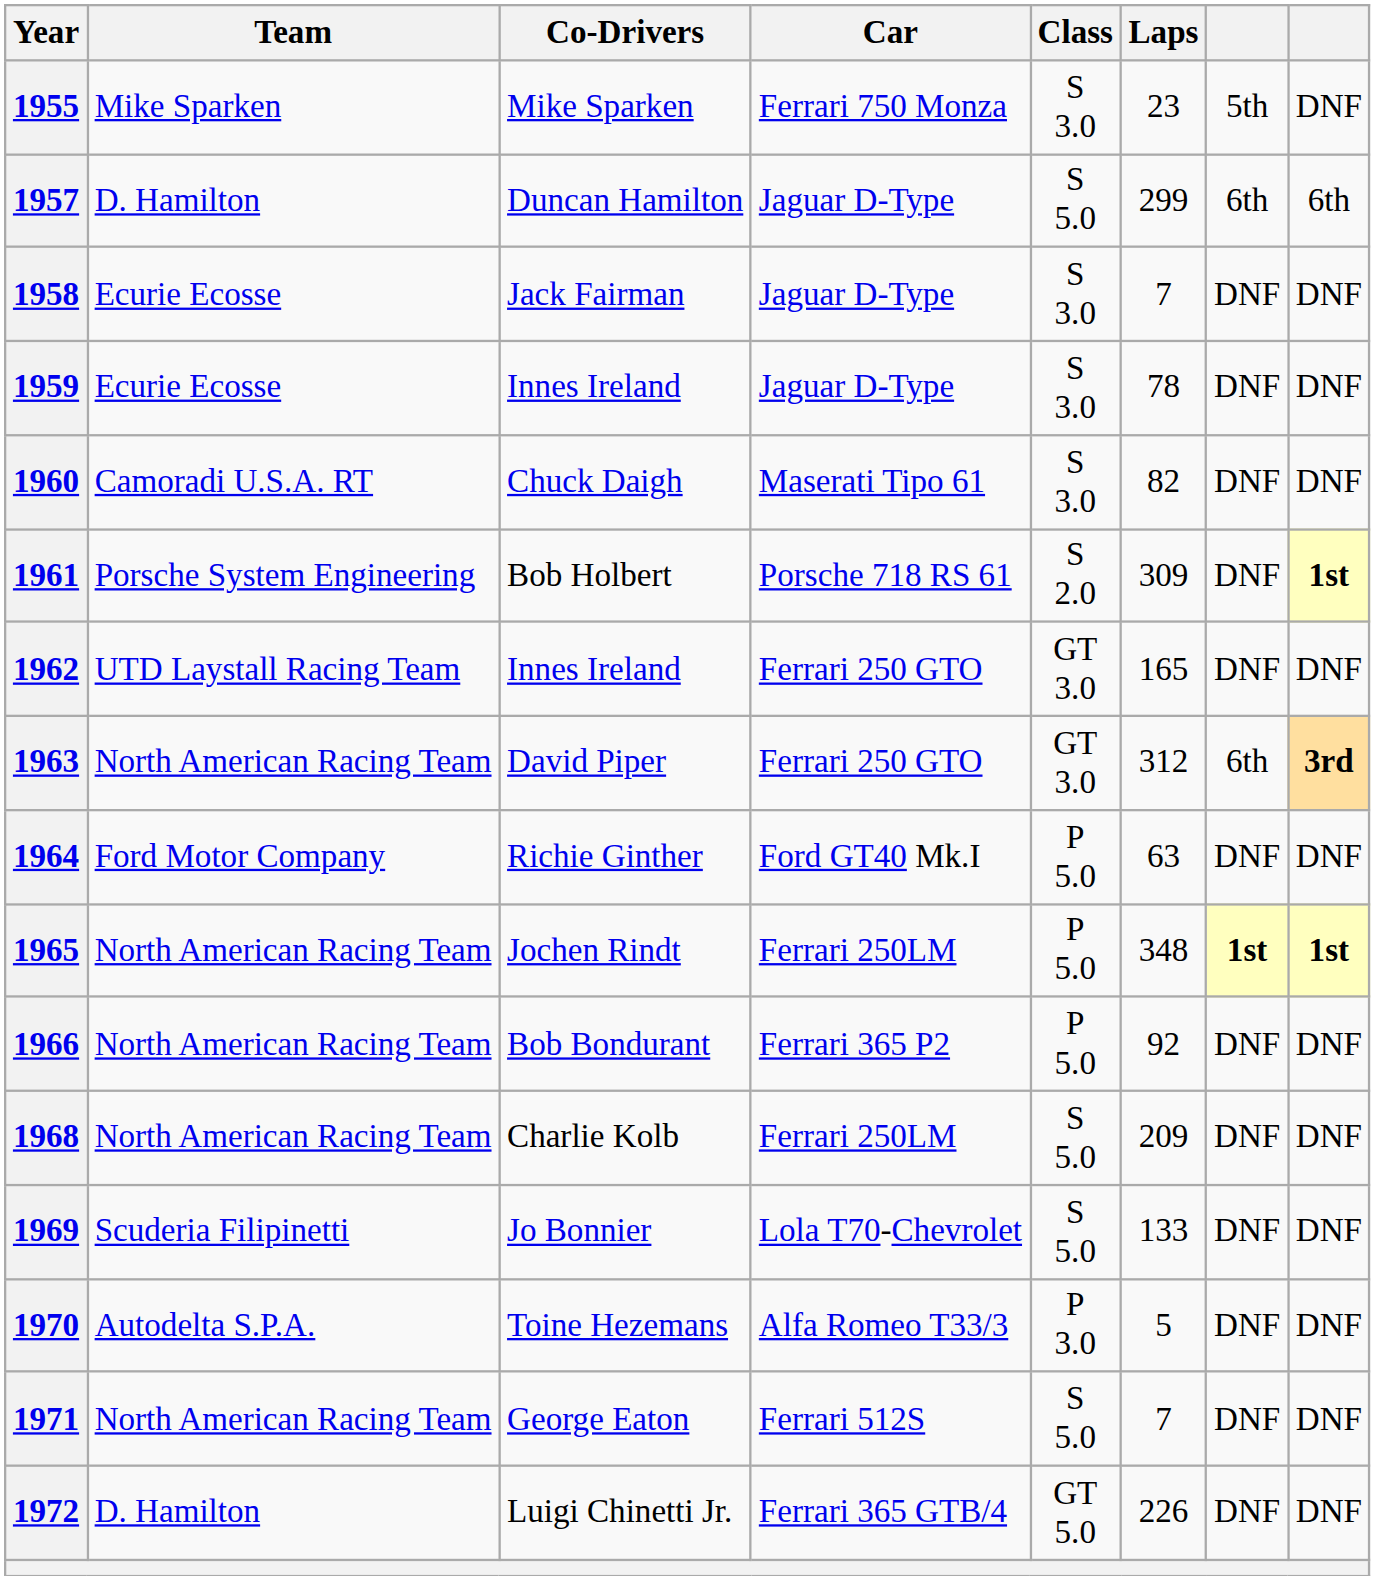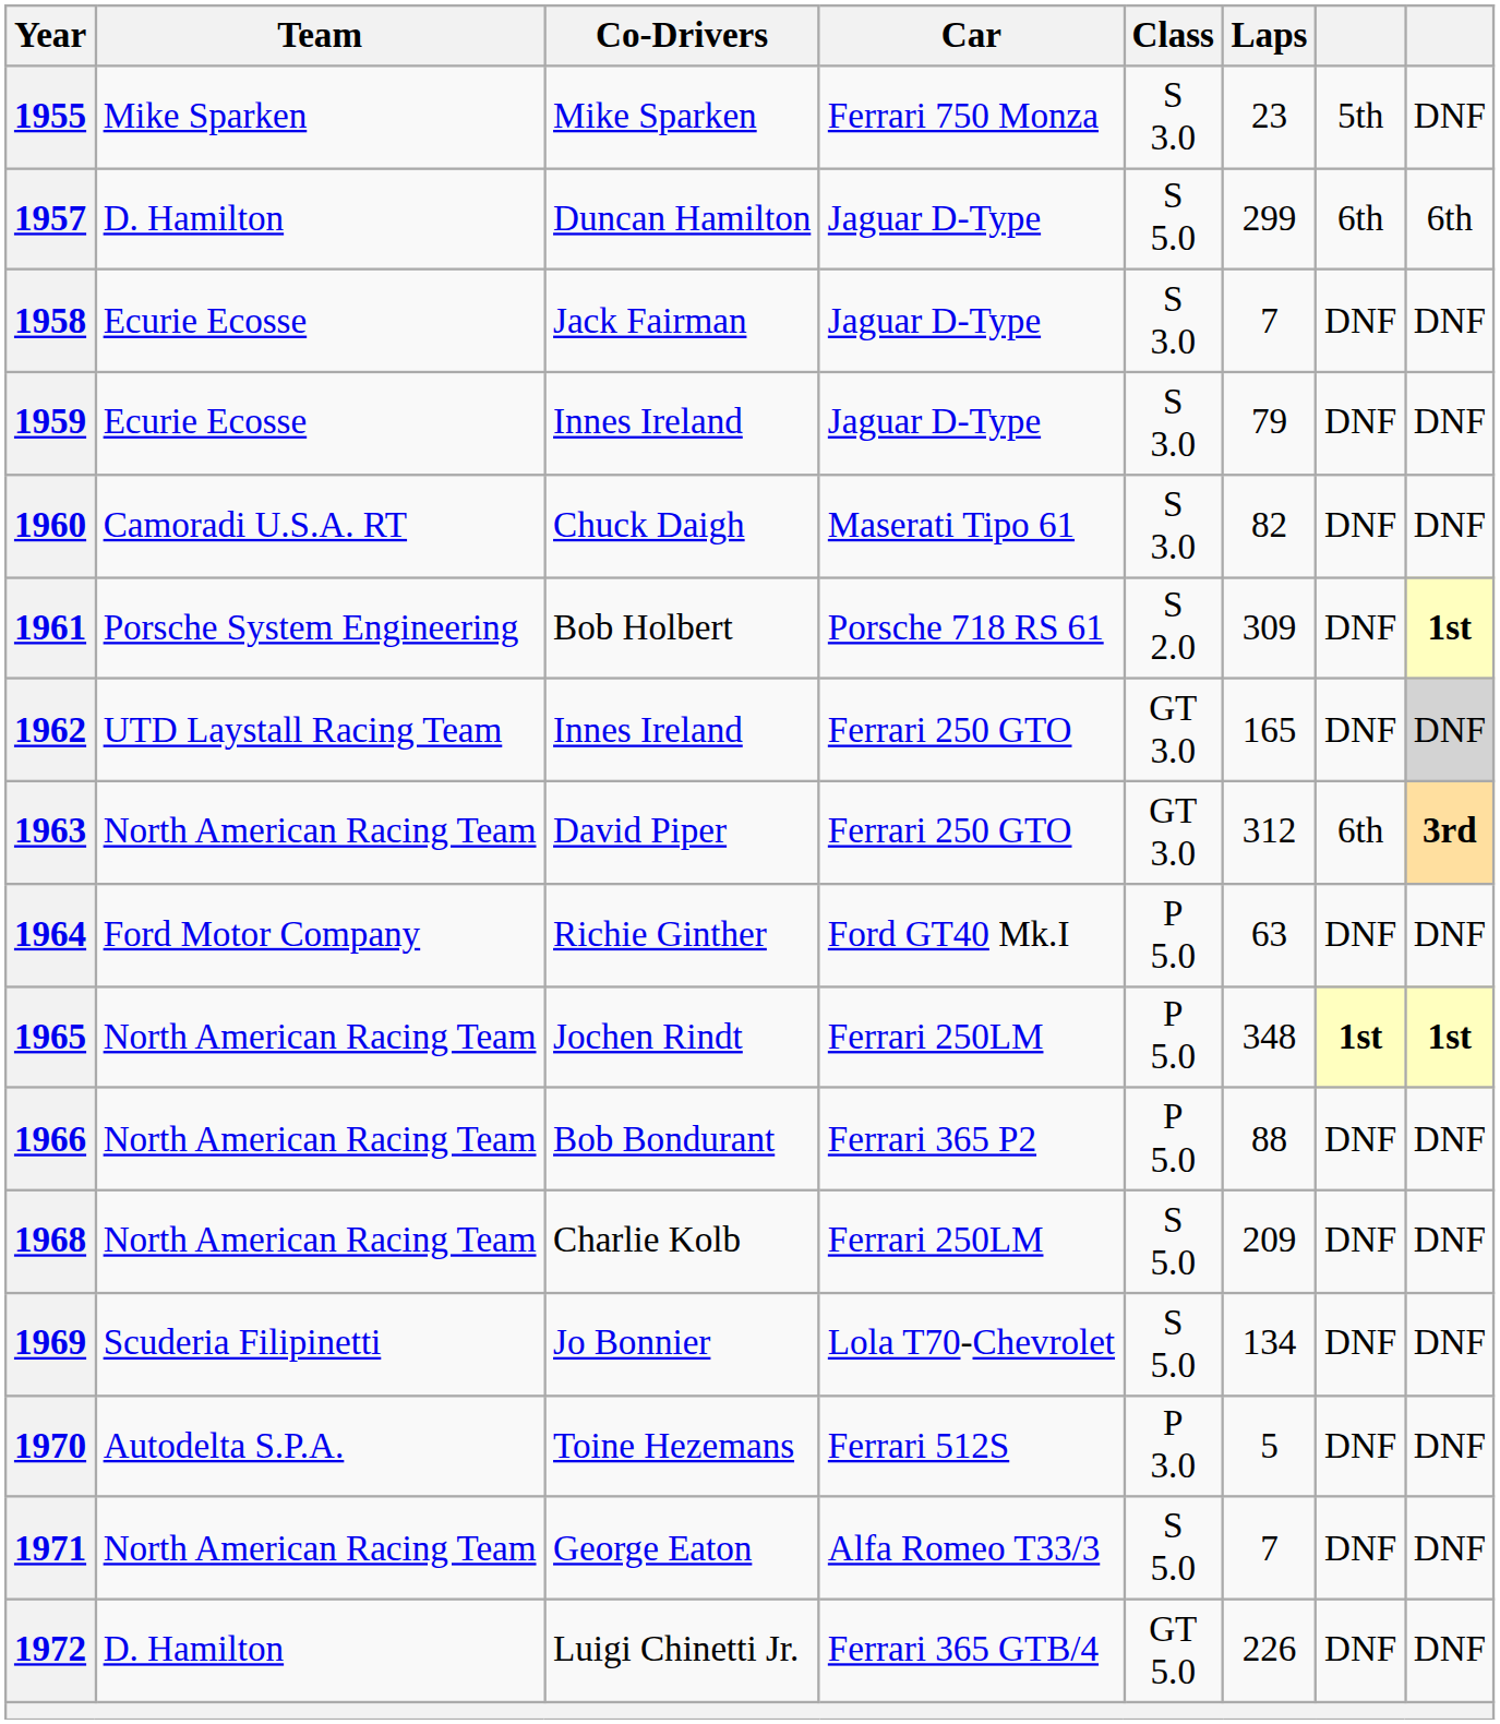1959 | Laps: 78 -> 79
1962 | column 8: no background -> lightgrey background
1966 | Laps: 92 -> 88
1969 | Laps: 133 -> 134
1970 | Car: Alfa Romeo T33/3 -> Ferrari 512S
1971 | Car: Ferrari 512S -> Alfa Romeo T33/3
